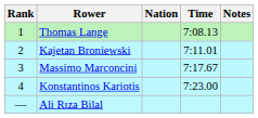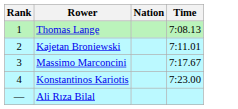- column: Notes
